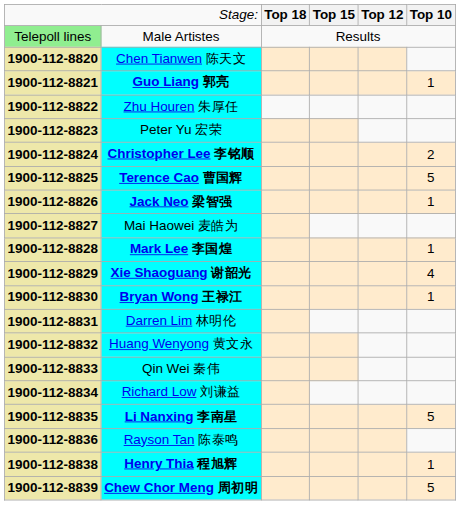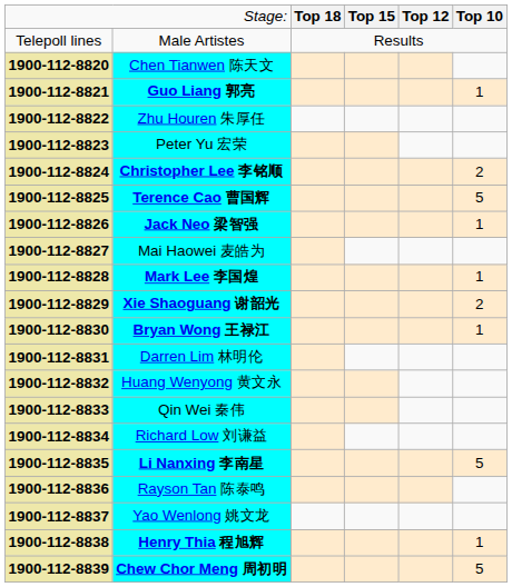Male Artistes | column 1: lightgreen background -> no background
Xie Shaoguang 谢韶光 | column 6: 4 -> 2
+ row: 1900-112-8837 | Yao Wenlong 姚文龙
